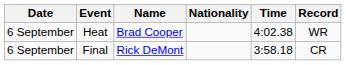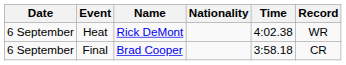Heat | Name: Brad Cooper -> Rick DeMont
Final | Name: Rick DeMont -> Brad Cooper
